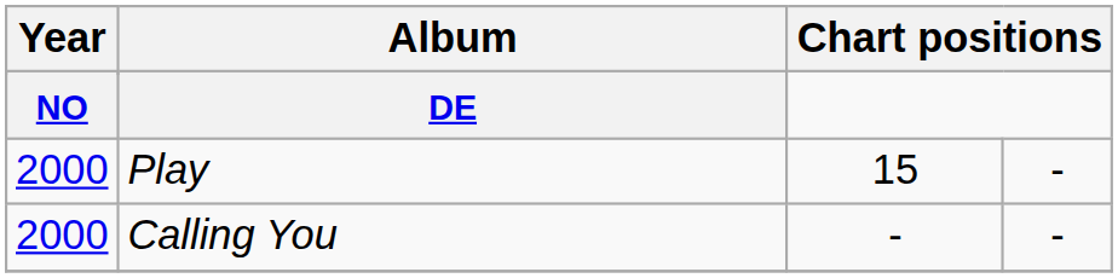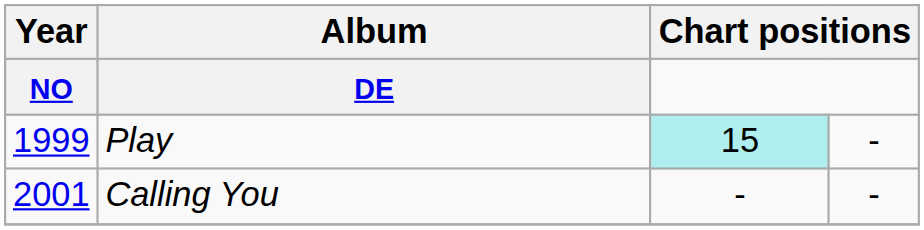Play | Year: 2000 -> 1999
Play | column 3: no background -> paleturquoise background
Calling You | Year: 2000 -> 2001
